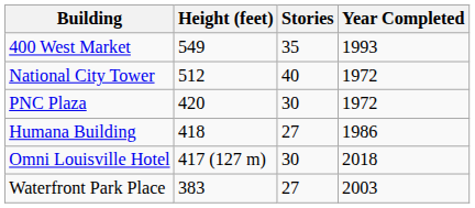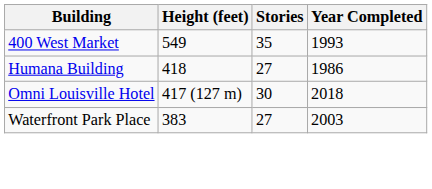- row: National City Tower | 512 | 40 | 1972
- row: PNC Plaza | 420 | 30 | 1972
